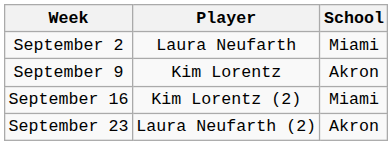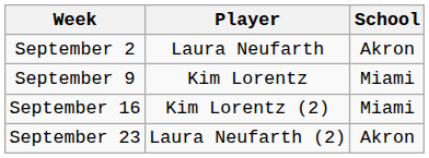September 2 | School: Miami -> Akron
September 9 | School: Akron -> Miami
